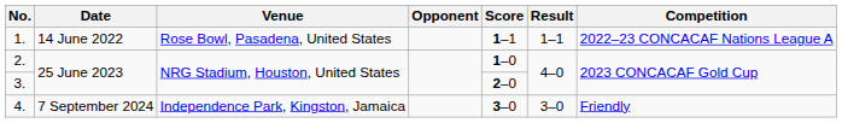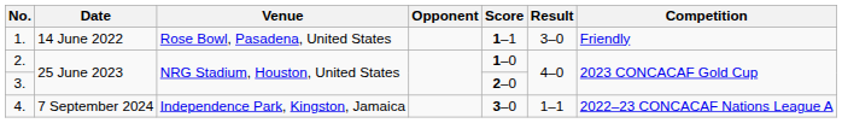1. | Result: 1–1 -> 3–0
1. | Competition: 2022–23 CONCACAF Nations League A -> Friendly
4. | Result: 3–0 -> 1–1
4. | Competition: Friendly -> 2022–23 CONCACAF Nations League A
